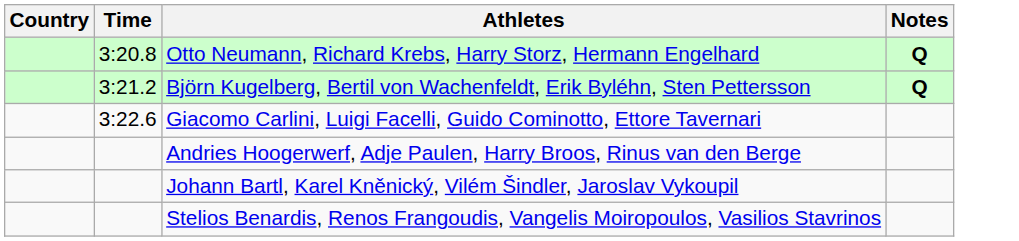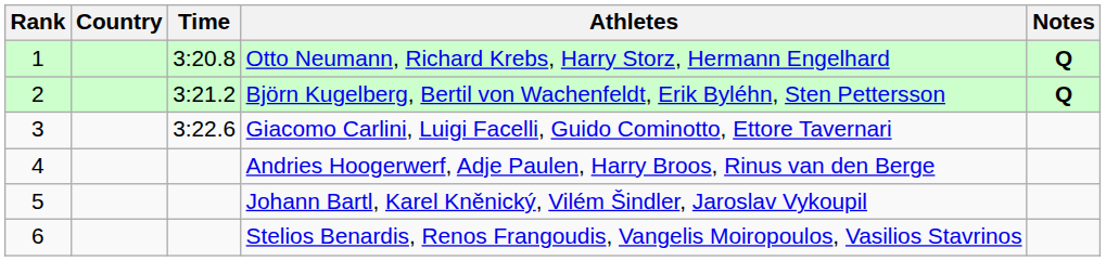+ column: Rank | 1 | 2 | 3 | 4 | 5 | 6
